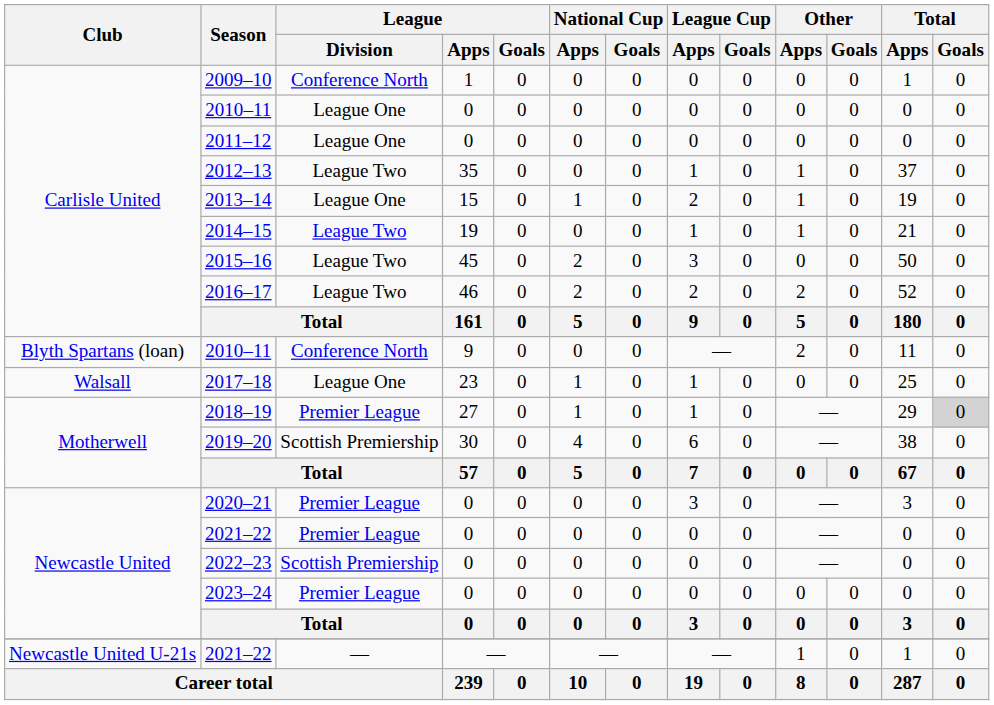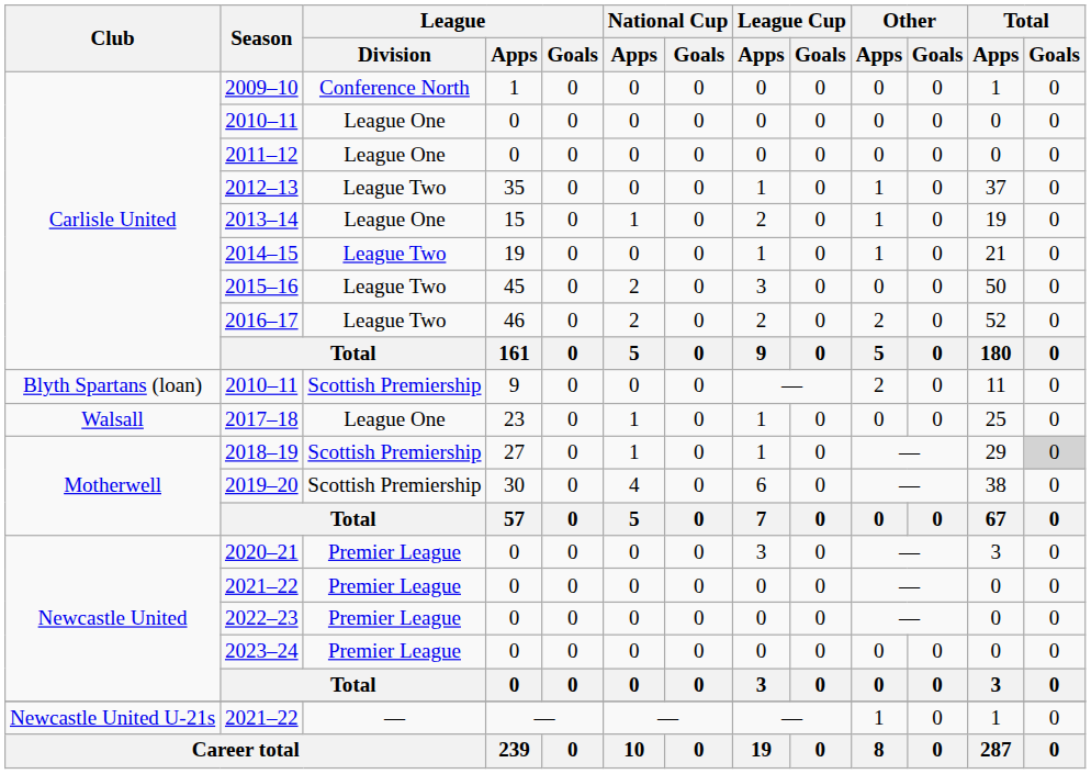2010–11 / 9 | League / Division: Conference North -> Scottish Premiership
2018–19 | League / Division: Premier League -> Scottish Premiership
2022–23 | League / Division: Scottish Premiership -> Premier League
